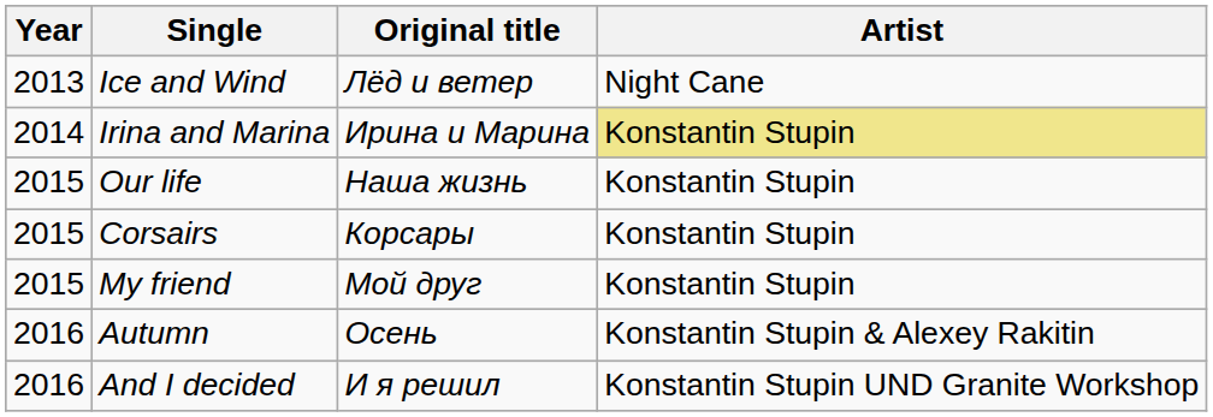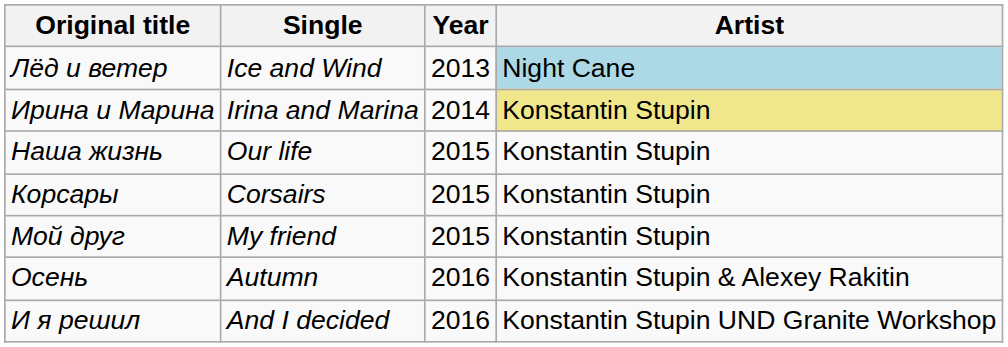columns swapped: Year <-> Original title
Ice and Wind | Artist: no background -> lightblue background
